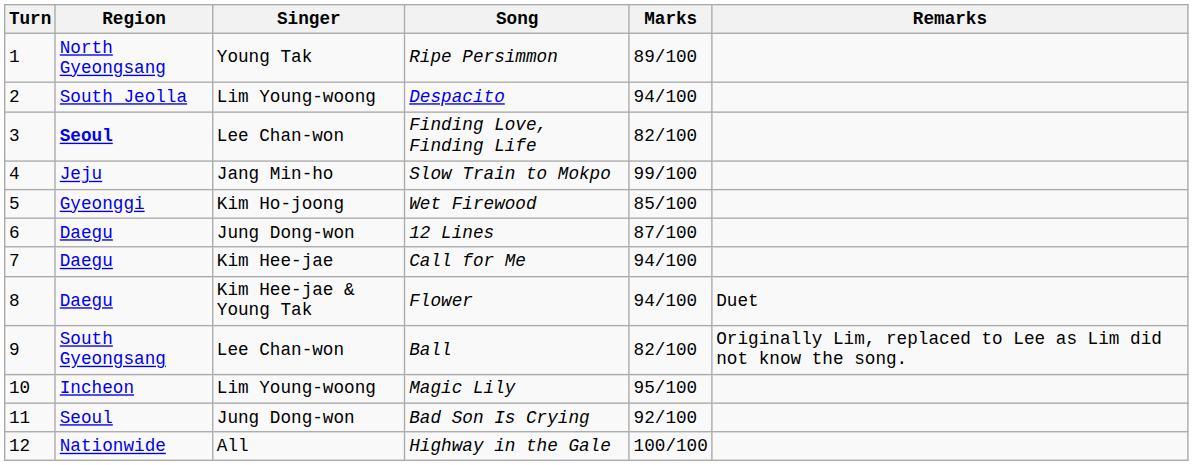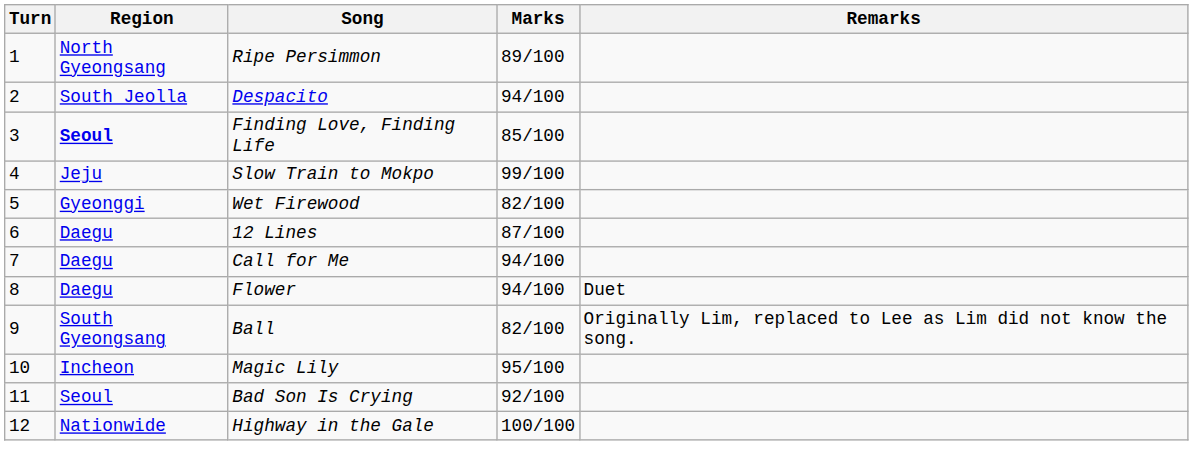- column: Singer | Young Tak | Lim Young-woong | Lee Chan-won | Jang Min-ho | Kim Ho-joong | Jung Dong-won | Kim Hee-jae | Kim Hee-jae & Young Tak | Lee Chan-won | Lim Young-woong | Jung Dong-won | All
Finding Love, Finding Life | Marks: 82/100 -> 85/100
Wet Firewood | Marks: 85/100 -> 82/100
